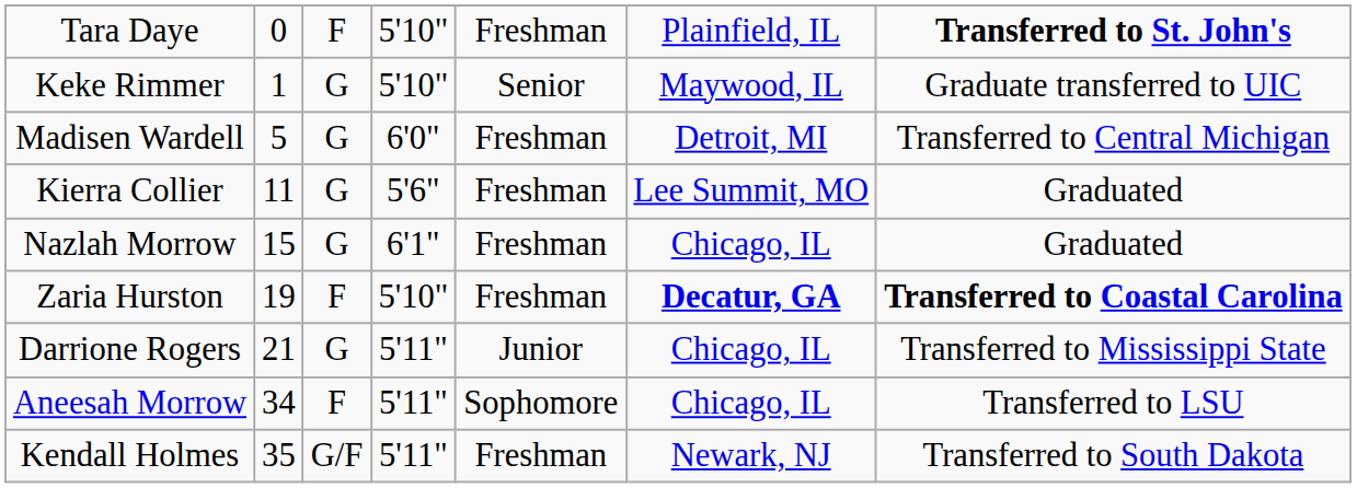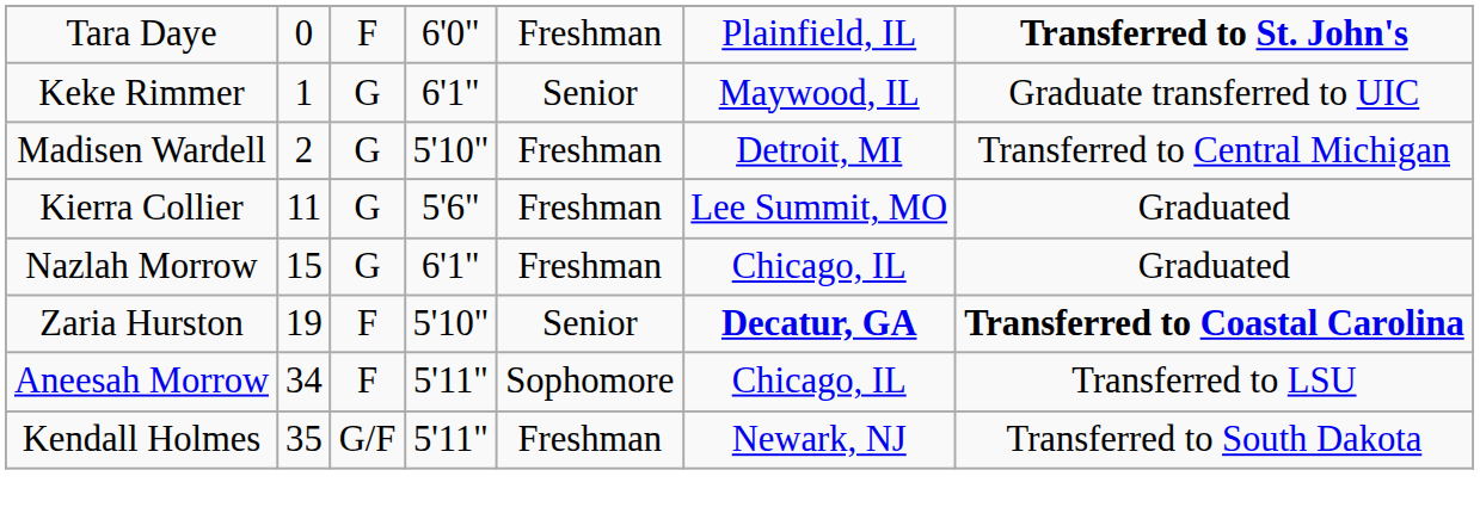Tara Daye | column 4: 5'10" -> 6'0"
Keke Rimmer | column 4: 5'10" -> 6'1"
Madisen Wardell | column 2: 5 -> 2
Madisen Wardell | column 4: 6'0" -> 5'10"
Zaria Hurston | column 5: Freshman -> Senior
- row: Darrione Rogers | 21 | G | 5'11" | Junior | Chicago, IL | Transferred to Mississippi State
